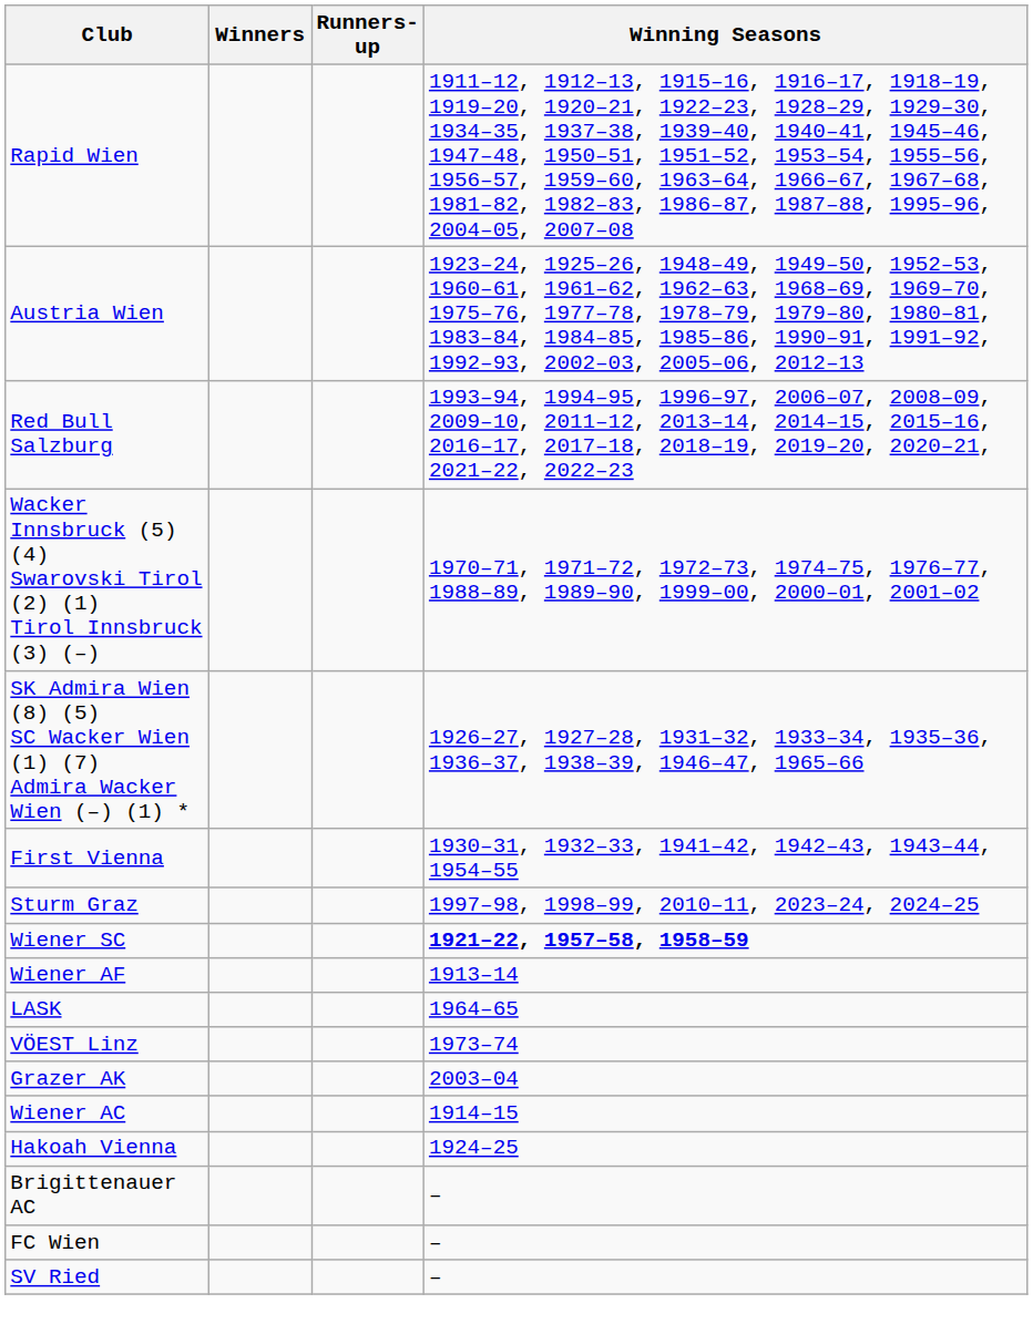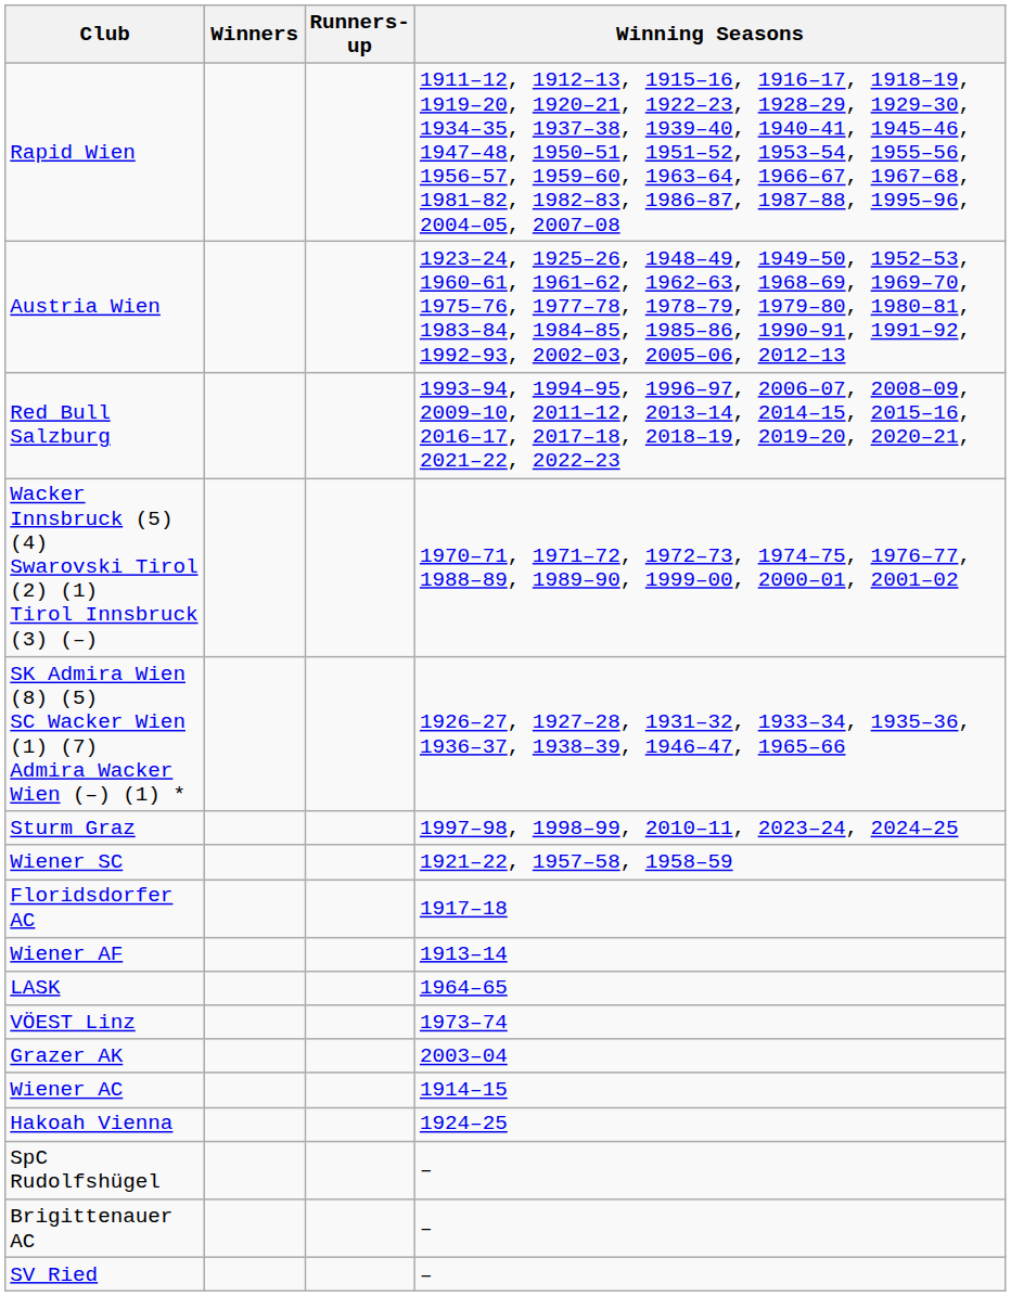- row: First Vienna | 1930–31, 1932–33, 1941–42, 1942–43, 1943–44, 1954–55
Wiener SC | Winning Seasons: bold -> normal
+ row: Floridsdorfer AC | 1917–18
+ row: SpC Rudolfshügel | –
- row: FC Wien | –
